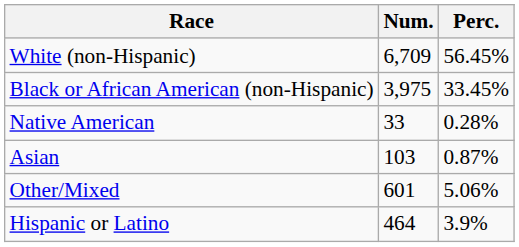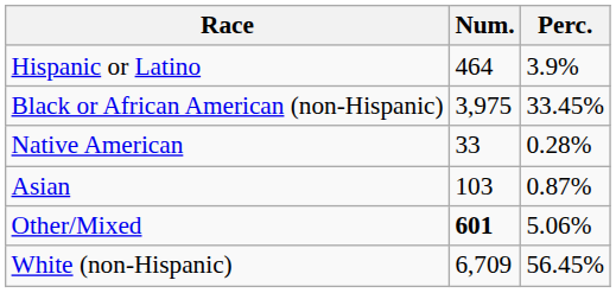rows swapped: White (non-Hispanic) <-> Hispanic or Latino
Other/Mixed | Num.: normal -> bold
